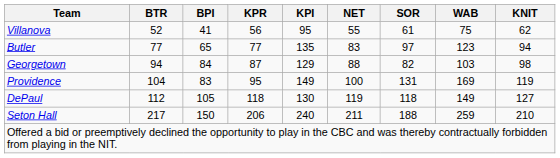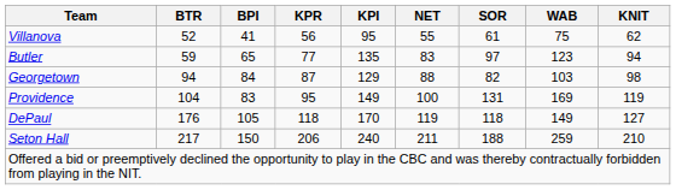Butler | BTR: 77 -> 59
DePaul | BTR: 112 -> 176
DePaul | KPI: 130 -> 170
